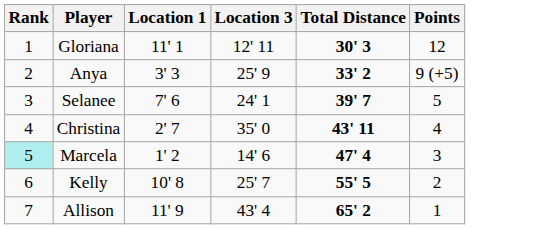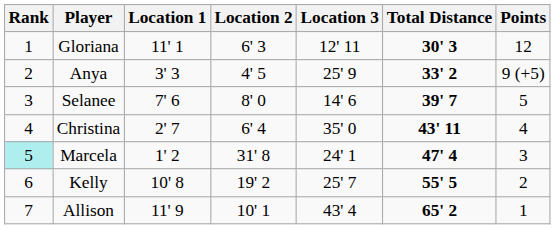+ column: Location 2 | 6' 3 | 4' 5 | 8' 0 | 6' 4 | 31' 8 | 19' 2 | 10' 1
Selanee | Location 3: 24' 1 -> 14' 6
Marcela | Location 3: 14' 6 -> 24' 1
